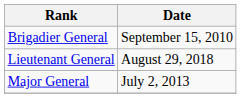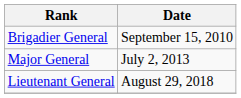rows swapped: Major General <-> Lieutenant General
